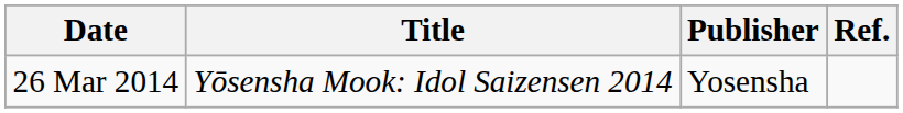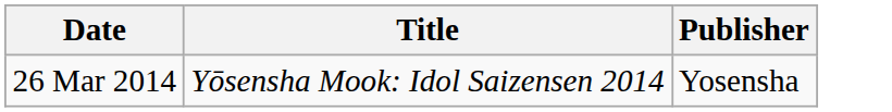- column: Ref.
